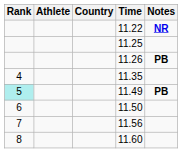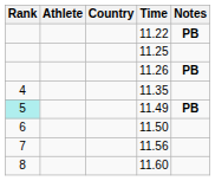11.22 | Notes: NR -> PB
